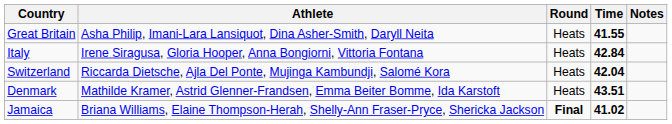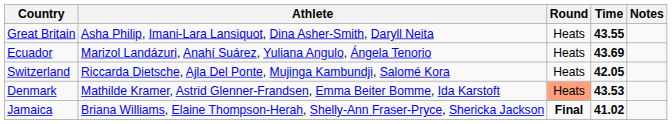Great Britain | Time: 41.55 -> 43.55
- row: Italy | Irene Siragusa, Gloria Hooper, Anna Bongiorni, Vittoria Fontana | Heats | 42.84
+ row: Ecuador | Marizol Landázuri, Anahí Suárez, Yuliana Angulo, Ángela Tenorio | Heats | 43.69
Switzerland | Time: 42.04 -> 42.05
Denmark | Round: no background -> lightsalmon background
Denmark | Time: 43.51 -> 43.53
